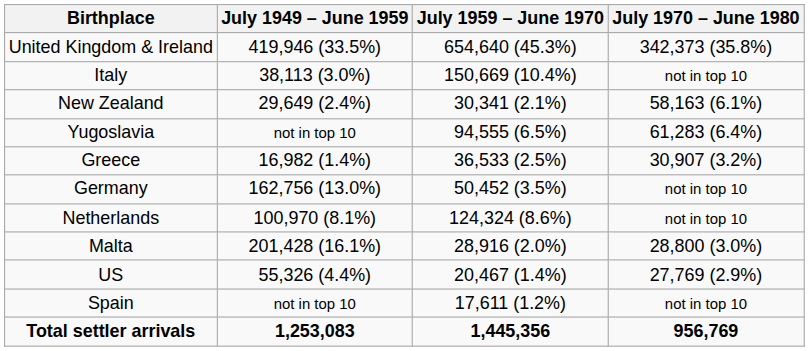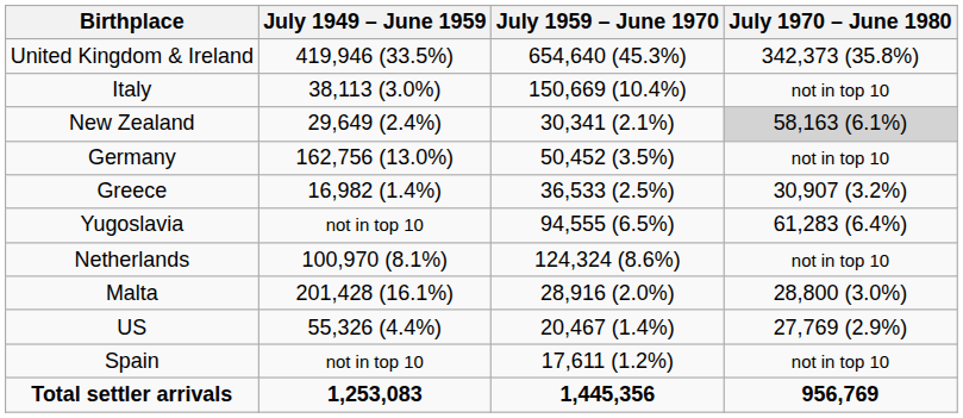New Zealand | July 1970 – June 1980: no background -> lightgrey background
rows swapped: Germany <-> Yugoslavia
